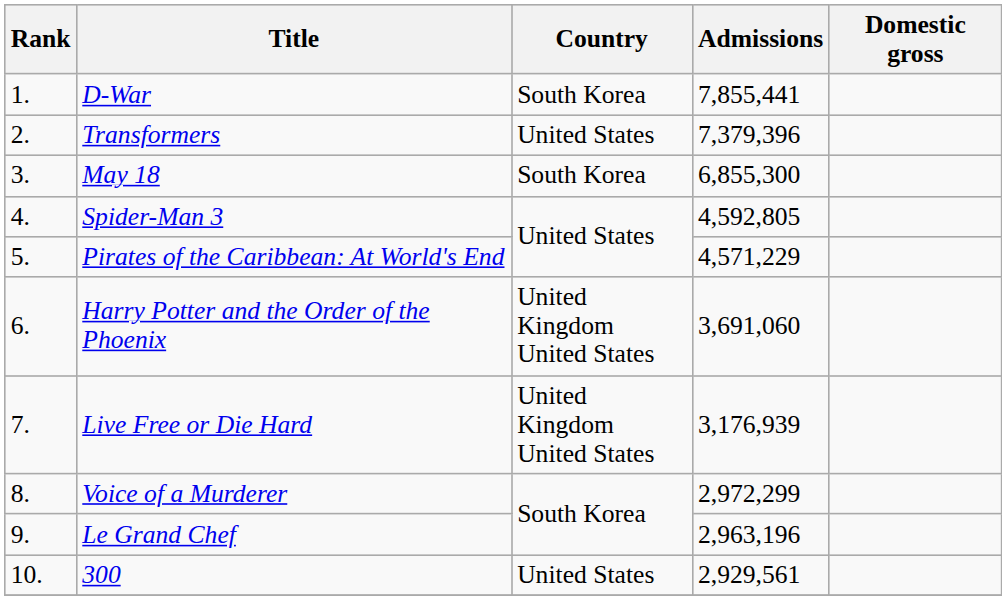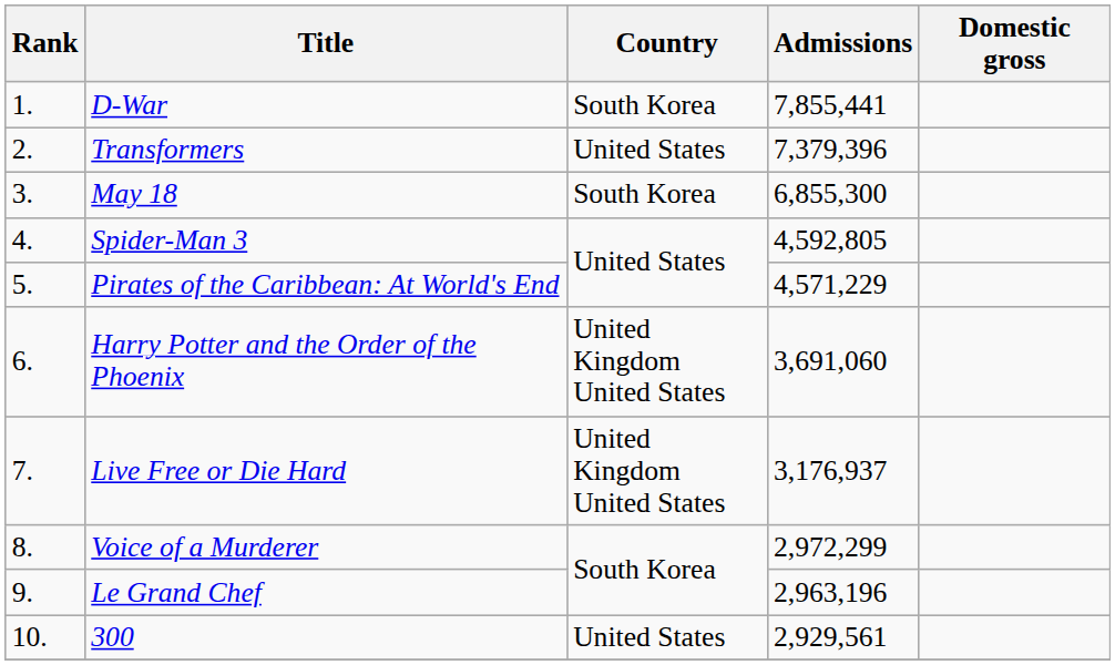Live Free or Die Hard | Admissions: 3,176,939 -> 3,176,937
